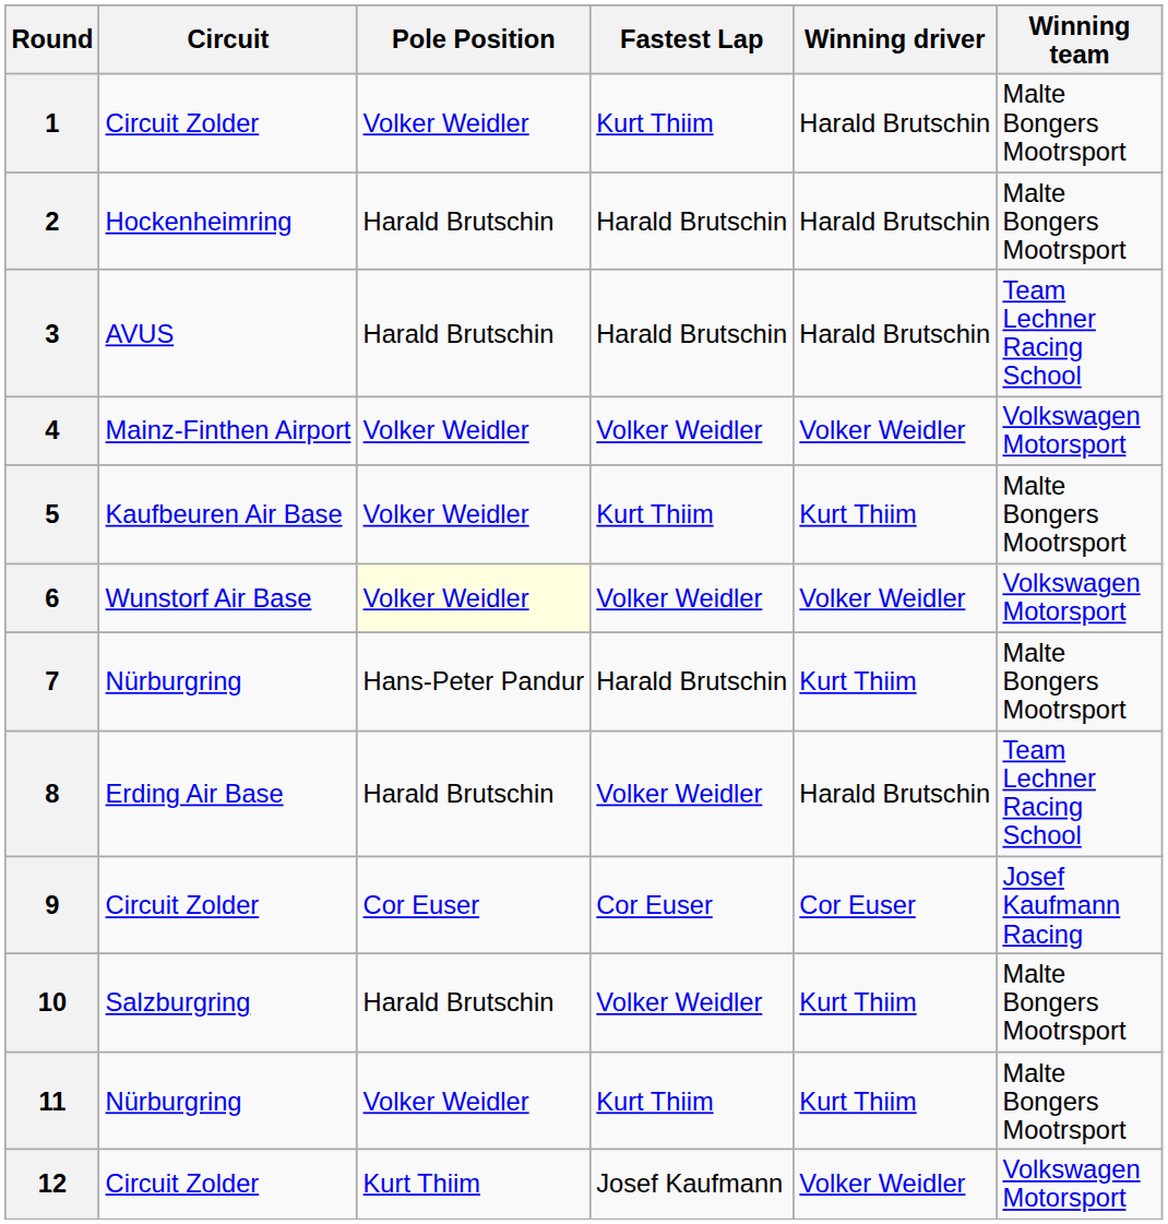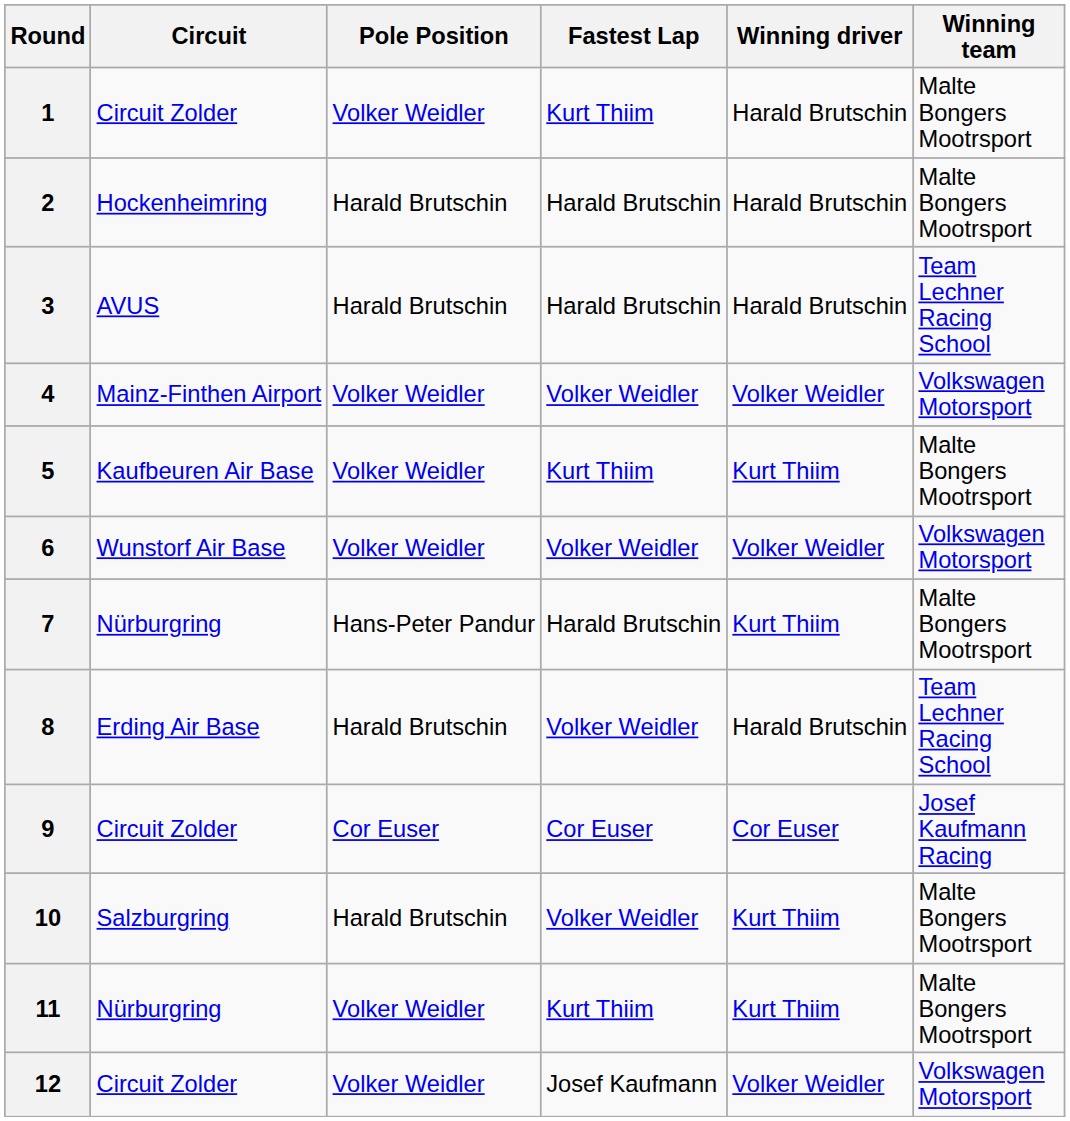6 | Pole Position: lightyellow background -> no background
12 | Pole Position: Kurt Thiim -> Volker Weidler
